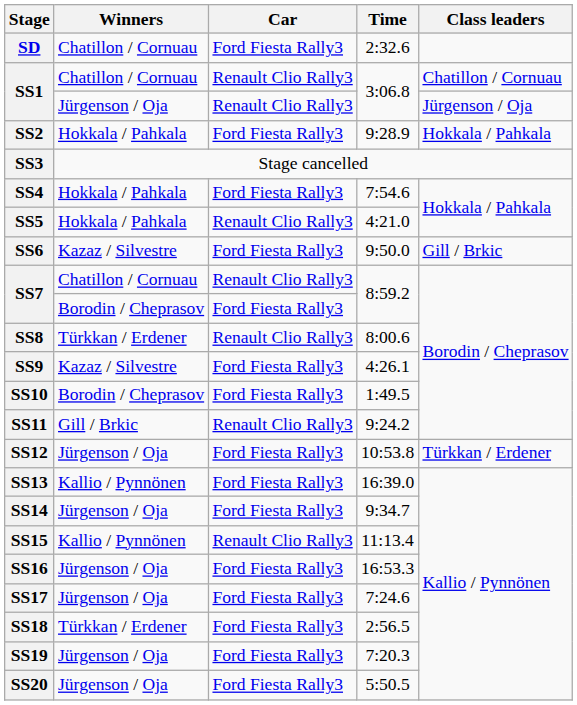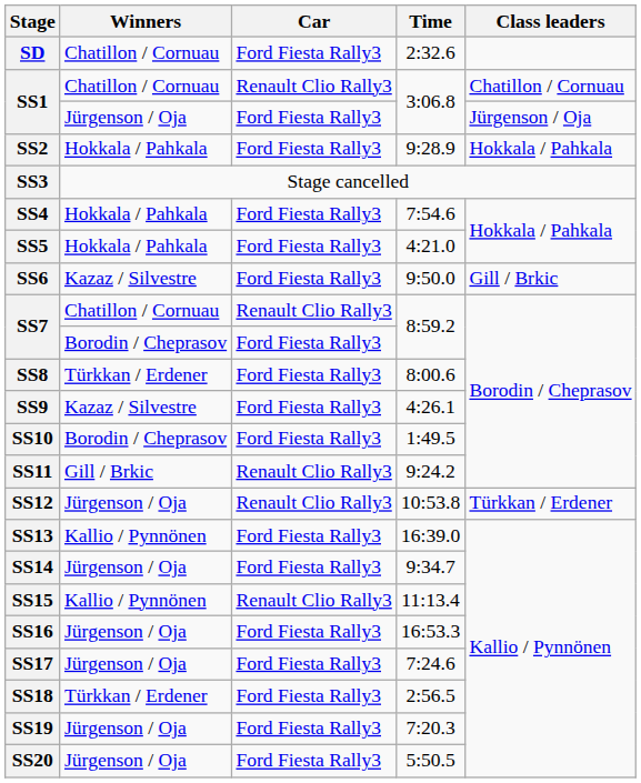SS1 / Jürgenson / Oja | Car: Renault Clio Rally3 -> Ford Fiesta Rally3
SS5 | Car: Renault Clio Rally3 -> Ford Fiesta Rally3
SS8 | Car: Renault Clio Rally3 -> Ford Fiesta Rally3
SS12 | Car: Ford Fiesta Rally3 -> Renault Clio Rally3
